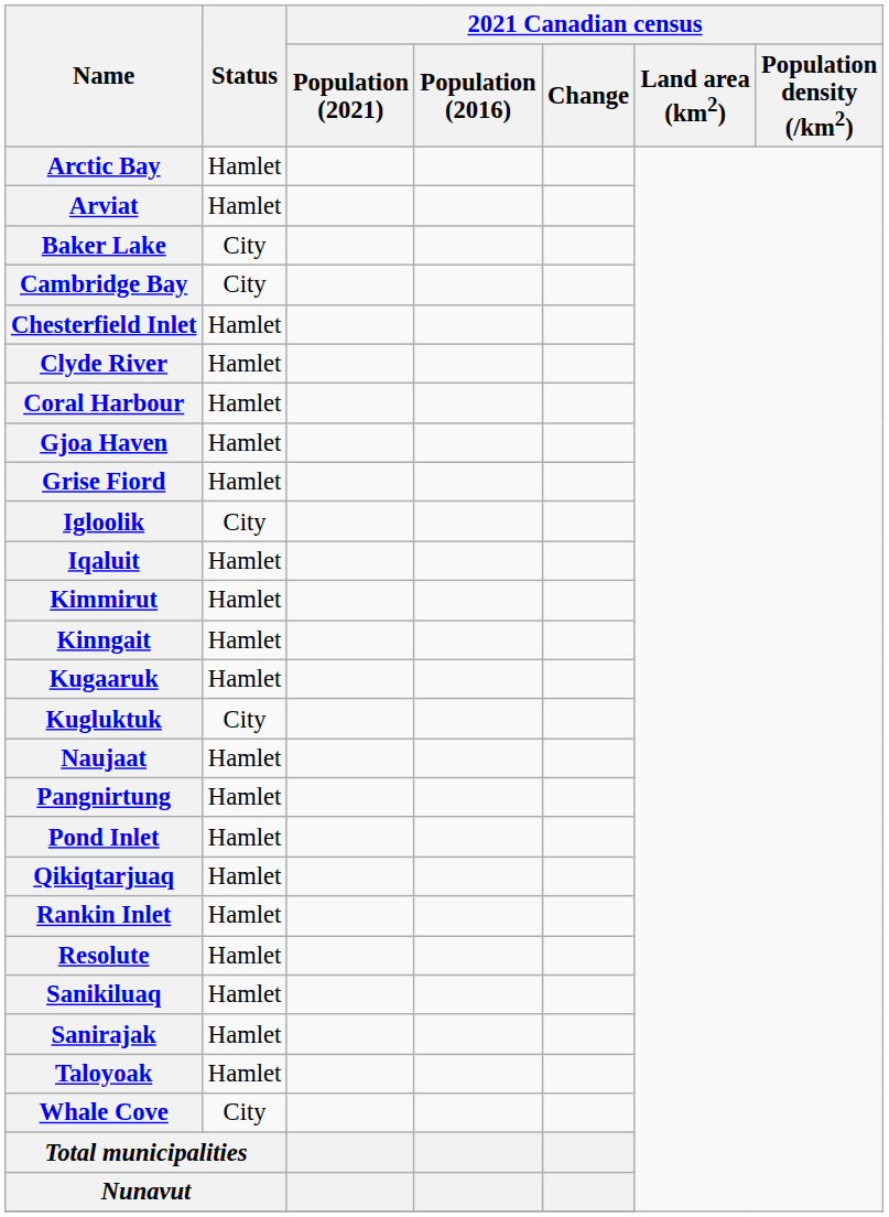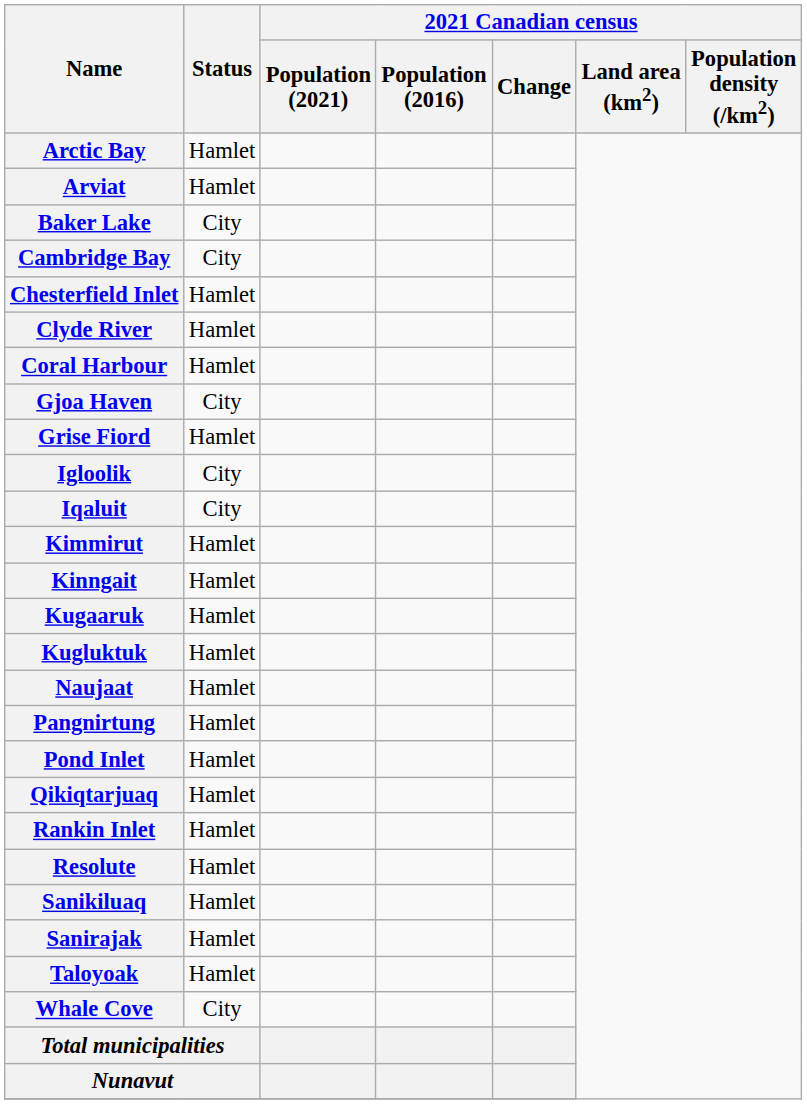Gjoa Haven | Status: Hamlet -> City
Iqaluit | Status: Hamlet -> City
Kugluktuk | Status: City -> Hamlet
